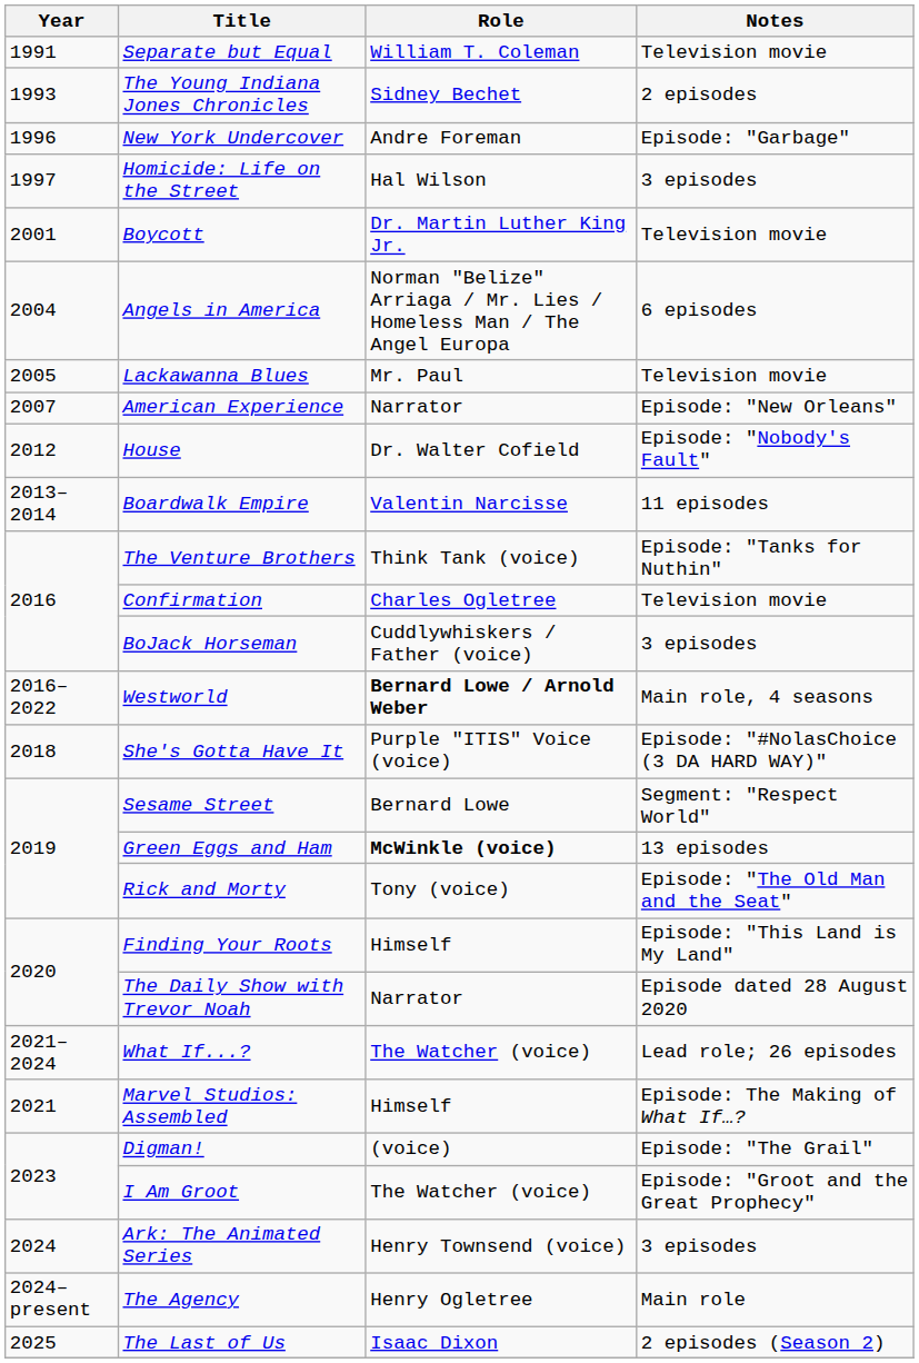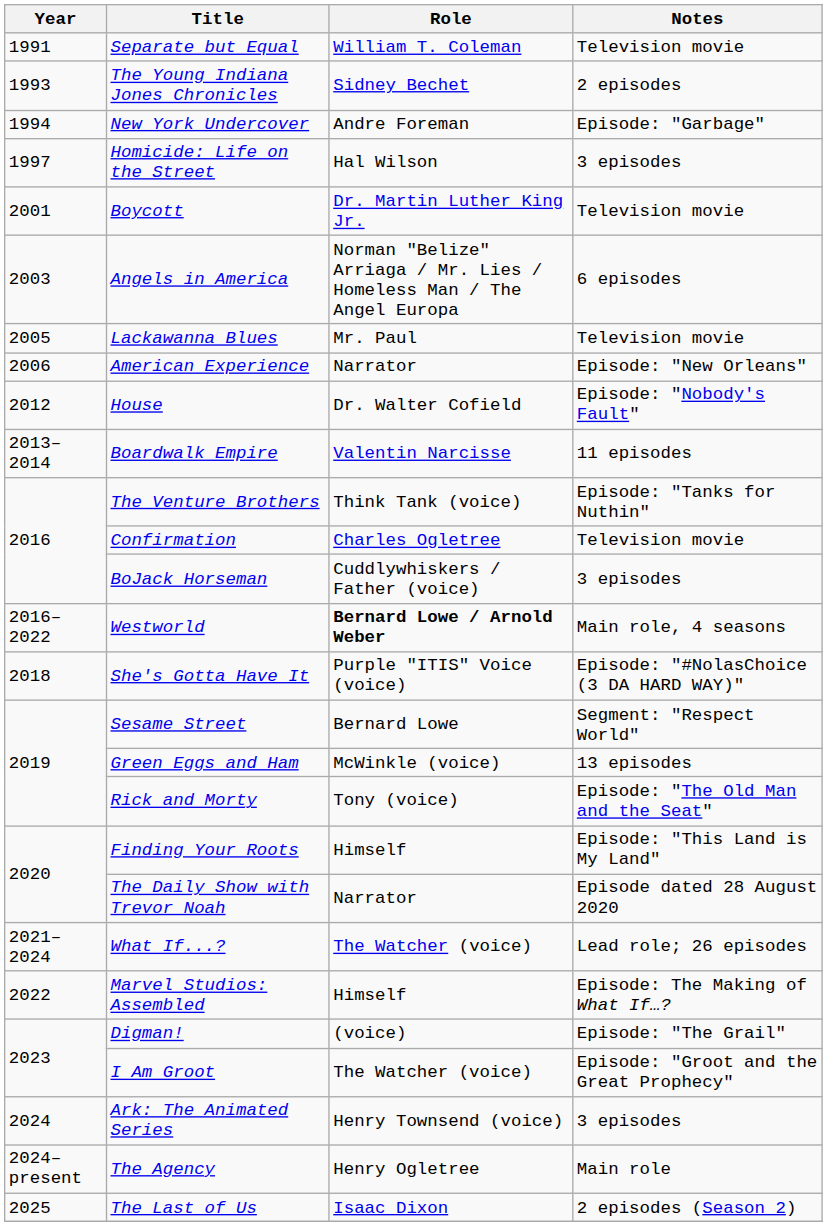New York Undercover | Year: 1996 -> 1994
Angels in America | Year: 2004 -> 2003
American Experience | Year: 2007 -> 2006
Green Eggs and Ham | Role: bold -> normal
Marvel Studios: Assembled | Year: 2021 -> 2022
